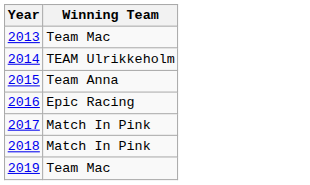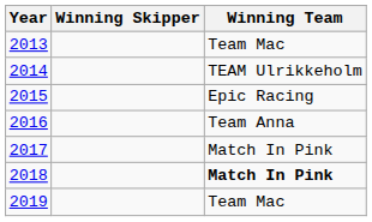+ column: Winning Skipper
2015 | Winning Team: Team Anna -> Epic Racing
2016 | Winning Team: Epic Racing -> Team Anna
2018 | Winning Team: normal -> bold
